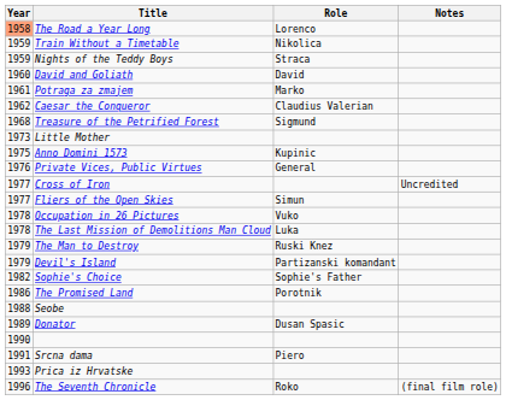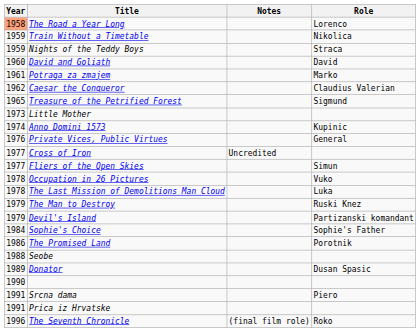columns swapped: Role <-> Notes
Treasure of the Petrified Forest | Year: 1968 -> 1965
Anno Domini 1573 | Year: 1975 -> 1974
Sophie's Choice | Year: 1982 -> 1984
Prica iz Hrvatske | Year: 1993 -> 1991
